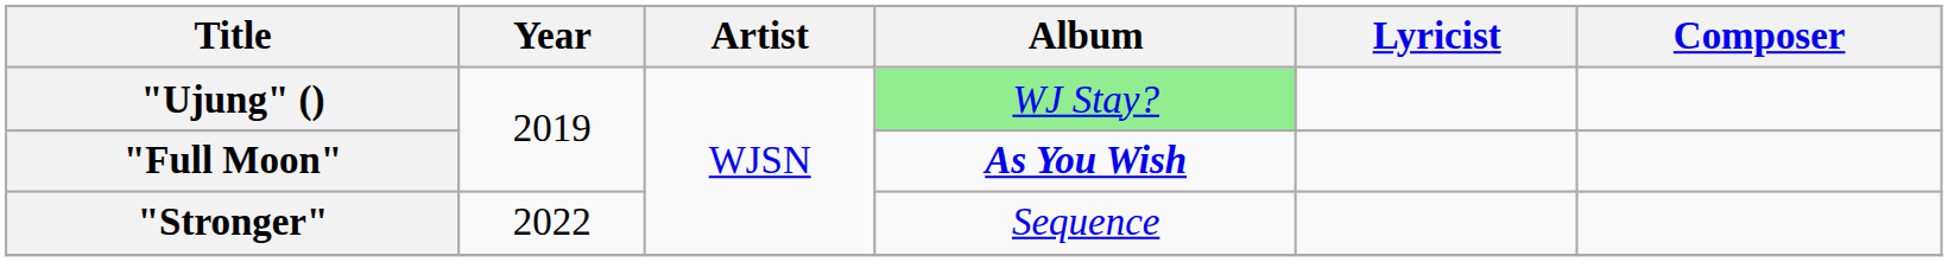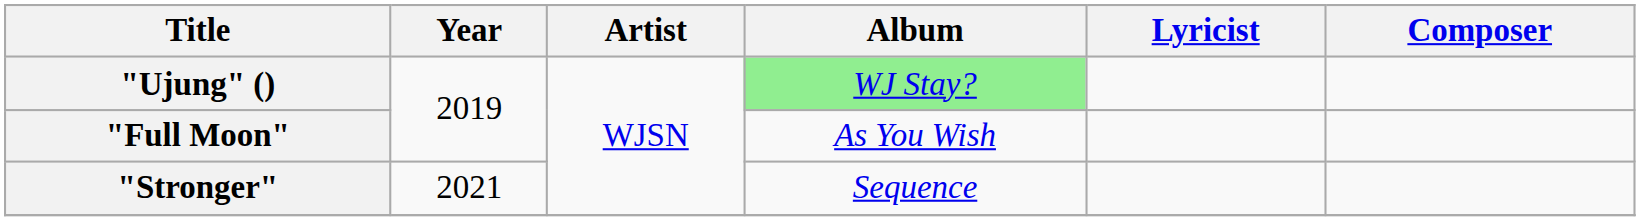"Full Moon" | Album: bold -> normal
"Stronger" | Year: 2022 -> 2021
